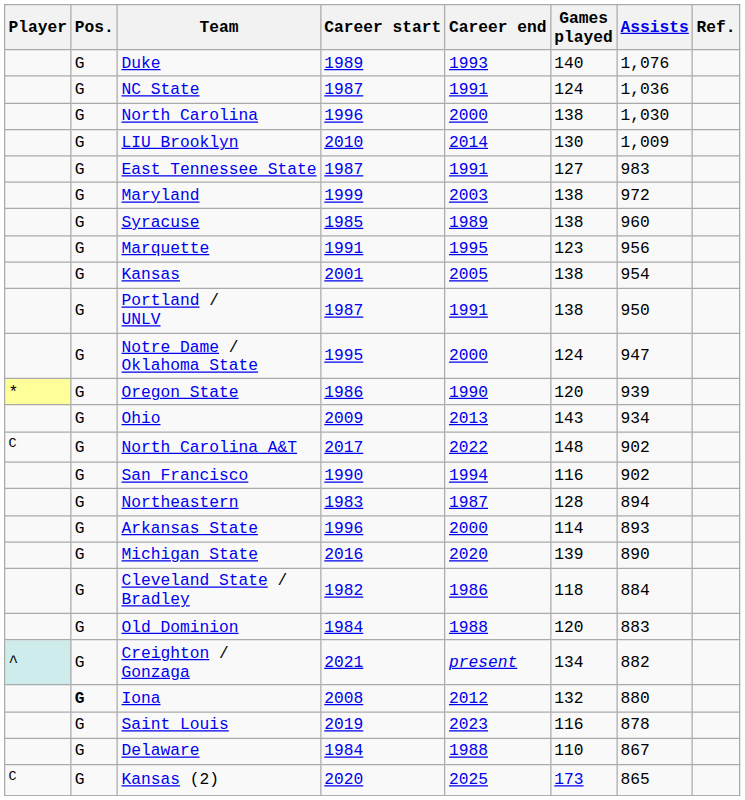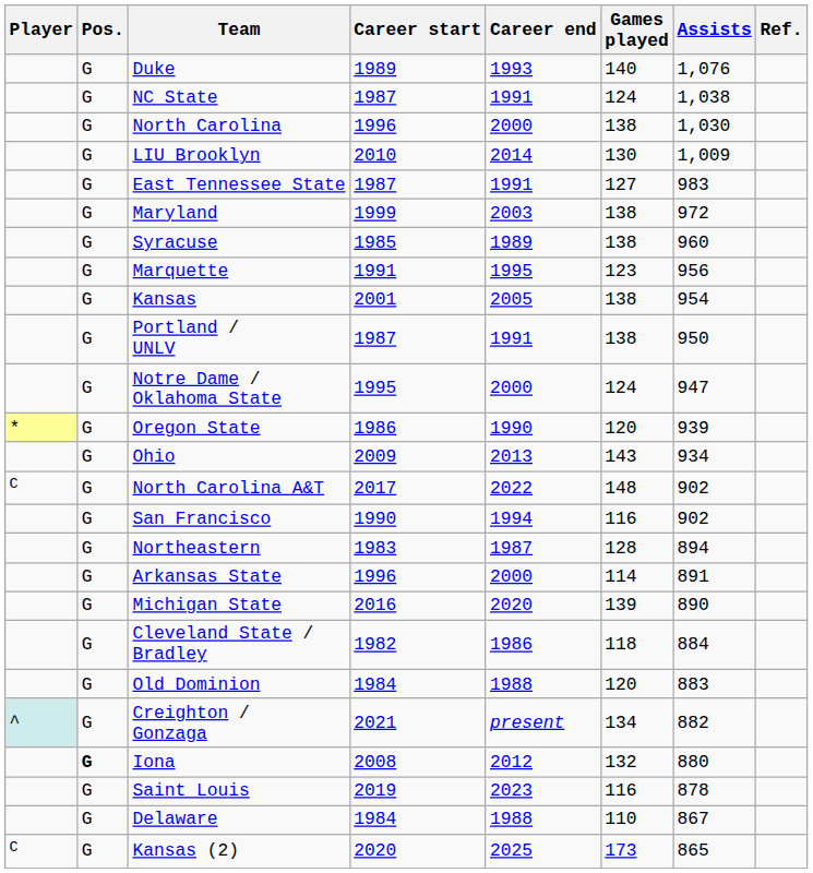NC State | Assists: 1,036 -> 1,038
Arkansas State | Assists: 893 -> 891
